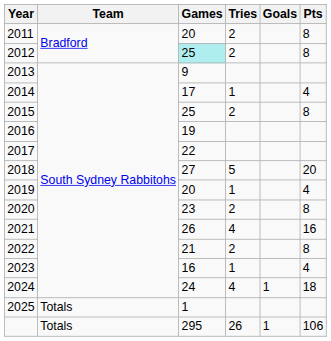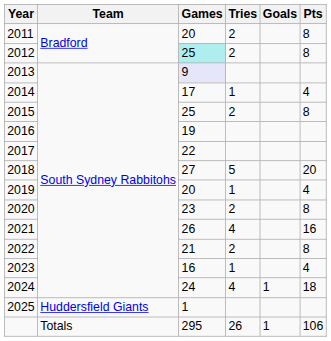2013 | Games: no background -> lavender background
2025 | Team: Totals -> Huddersfield Giants
